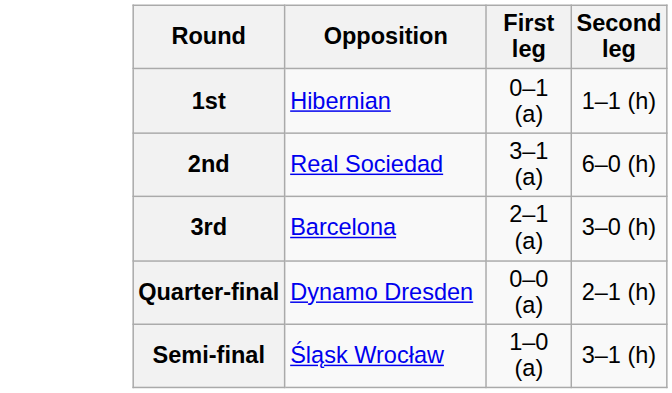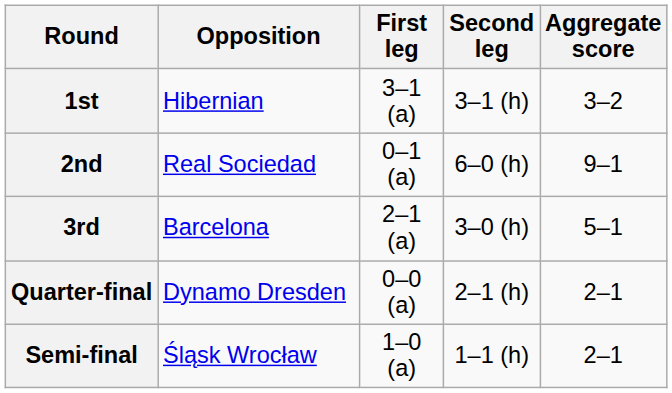+ column: Aggregate score | 3–2 | 9–1 | 5–1 | 2–1 | 2–1
1st | First leg: 0–1 (a) -> 3–1 (a)
1st | Second leg: 1–1 (h) -> 3–1 (h)
2nd | First leg: 3–1 (a) -> 0–1 (a)
Semi-final | Second leg: 3–1 (h) -> 1–1 (h)
